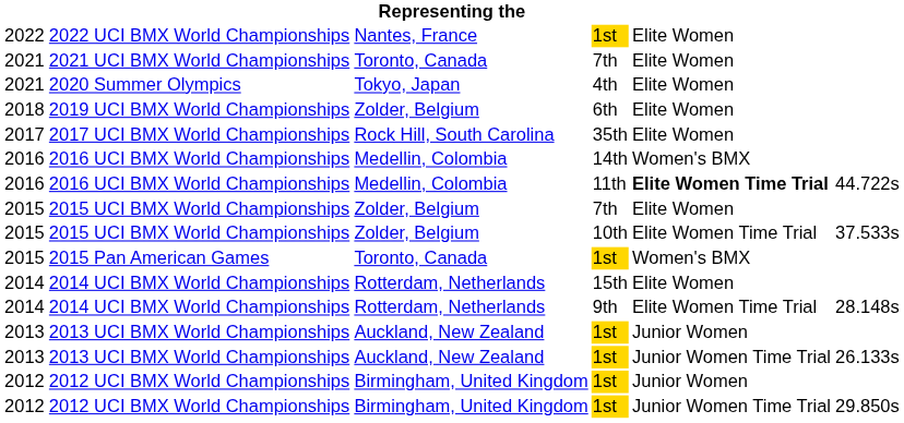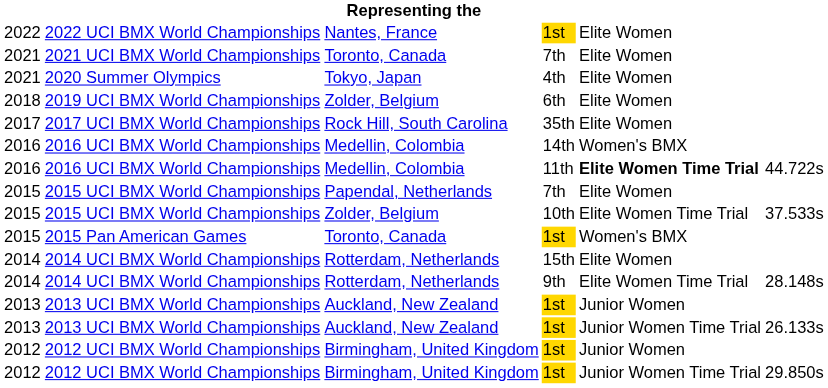2015 UCI BMX World Championships / 7th | column 3: Zolder, Belgium -> Papendal, Netherlands
